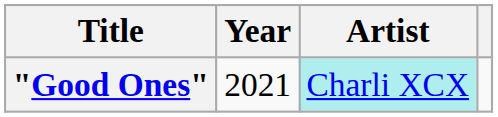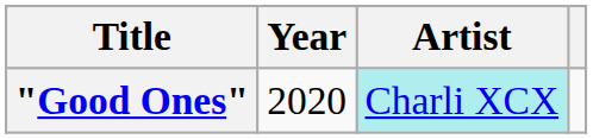"Good Ones" | Year: 2021 -> 2020
